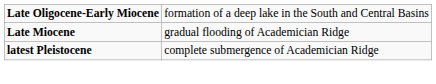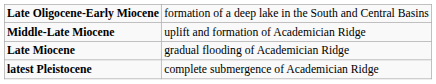+ row: Middle-Late Miocene | uplift and formation of Academician Ridge
